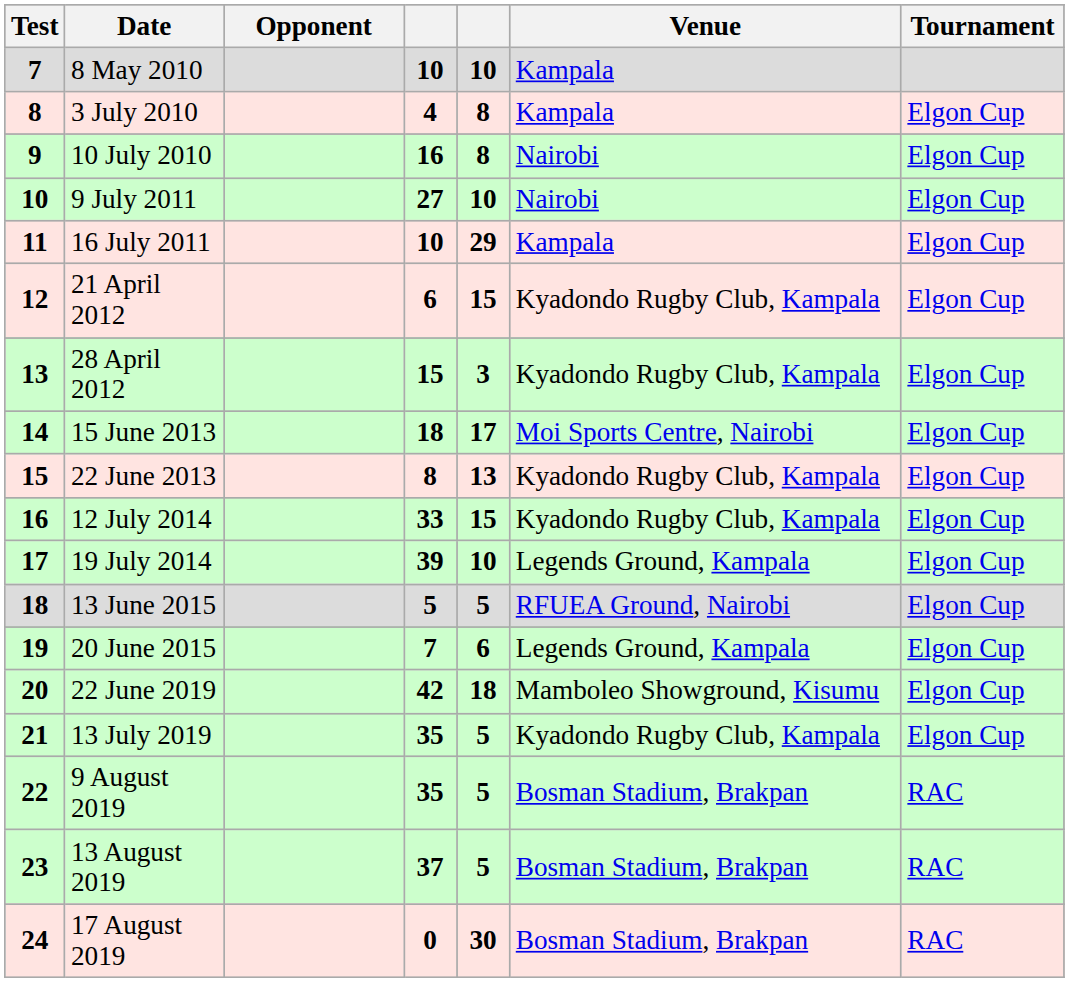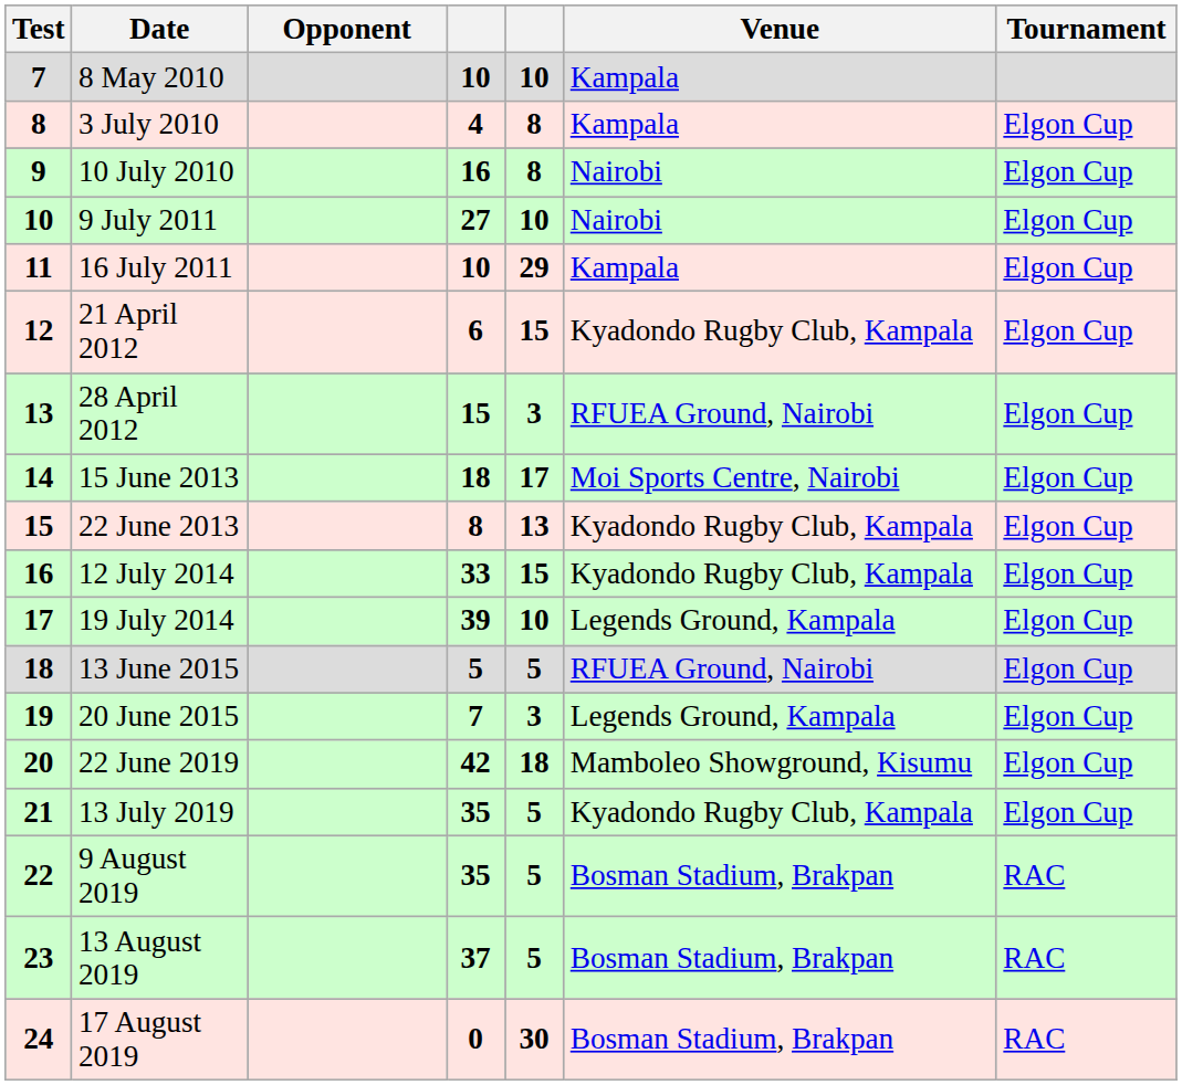28 April 2012 | Venue: Kyadondo Rugby Club, Kampala -> RFUEA Ground, Nairobi
20 June 2015 | column 5: 6 -> 3
